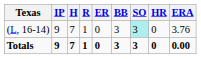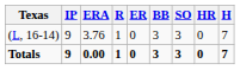columns swapped: H <-> ERA
(L, 16-14) | SO: paleturquoise background -> no background
